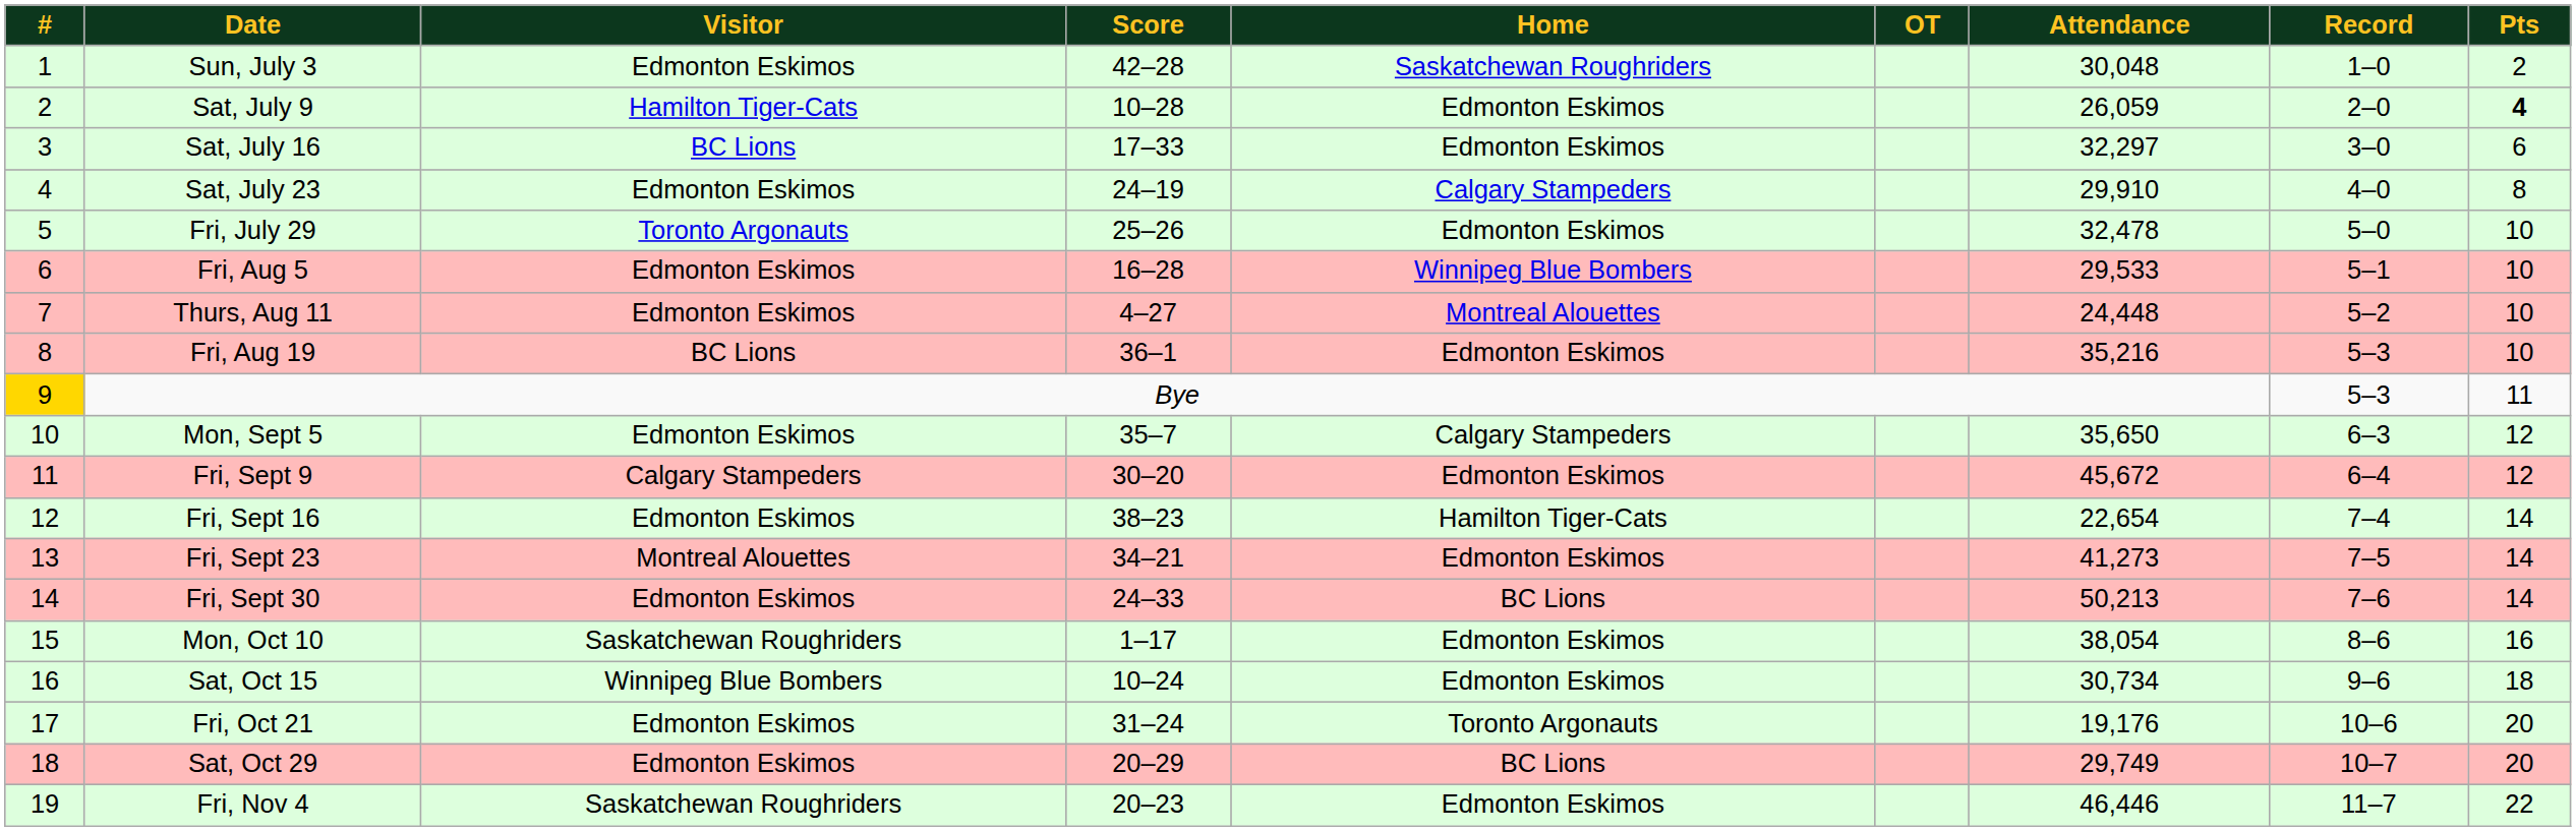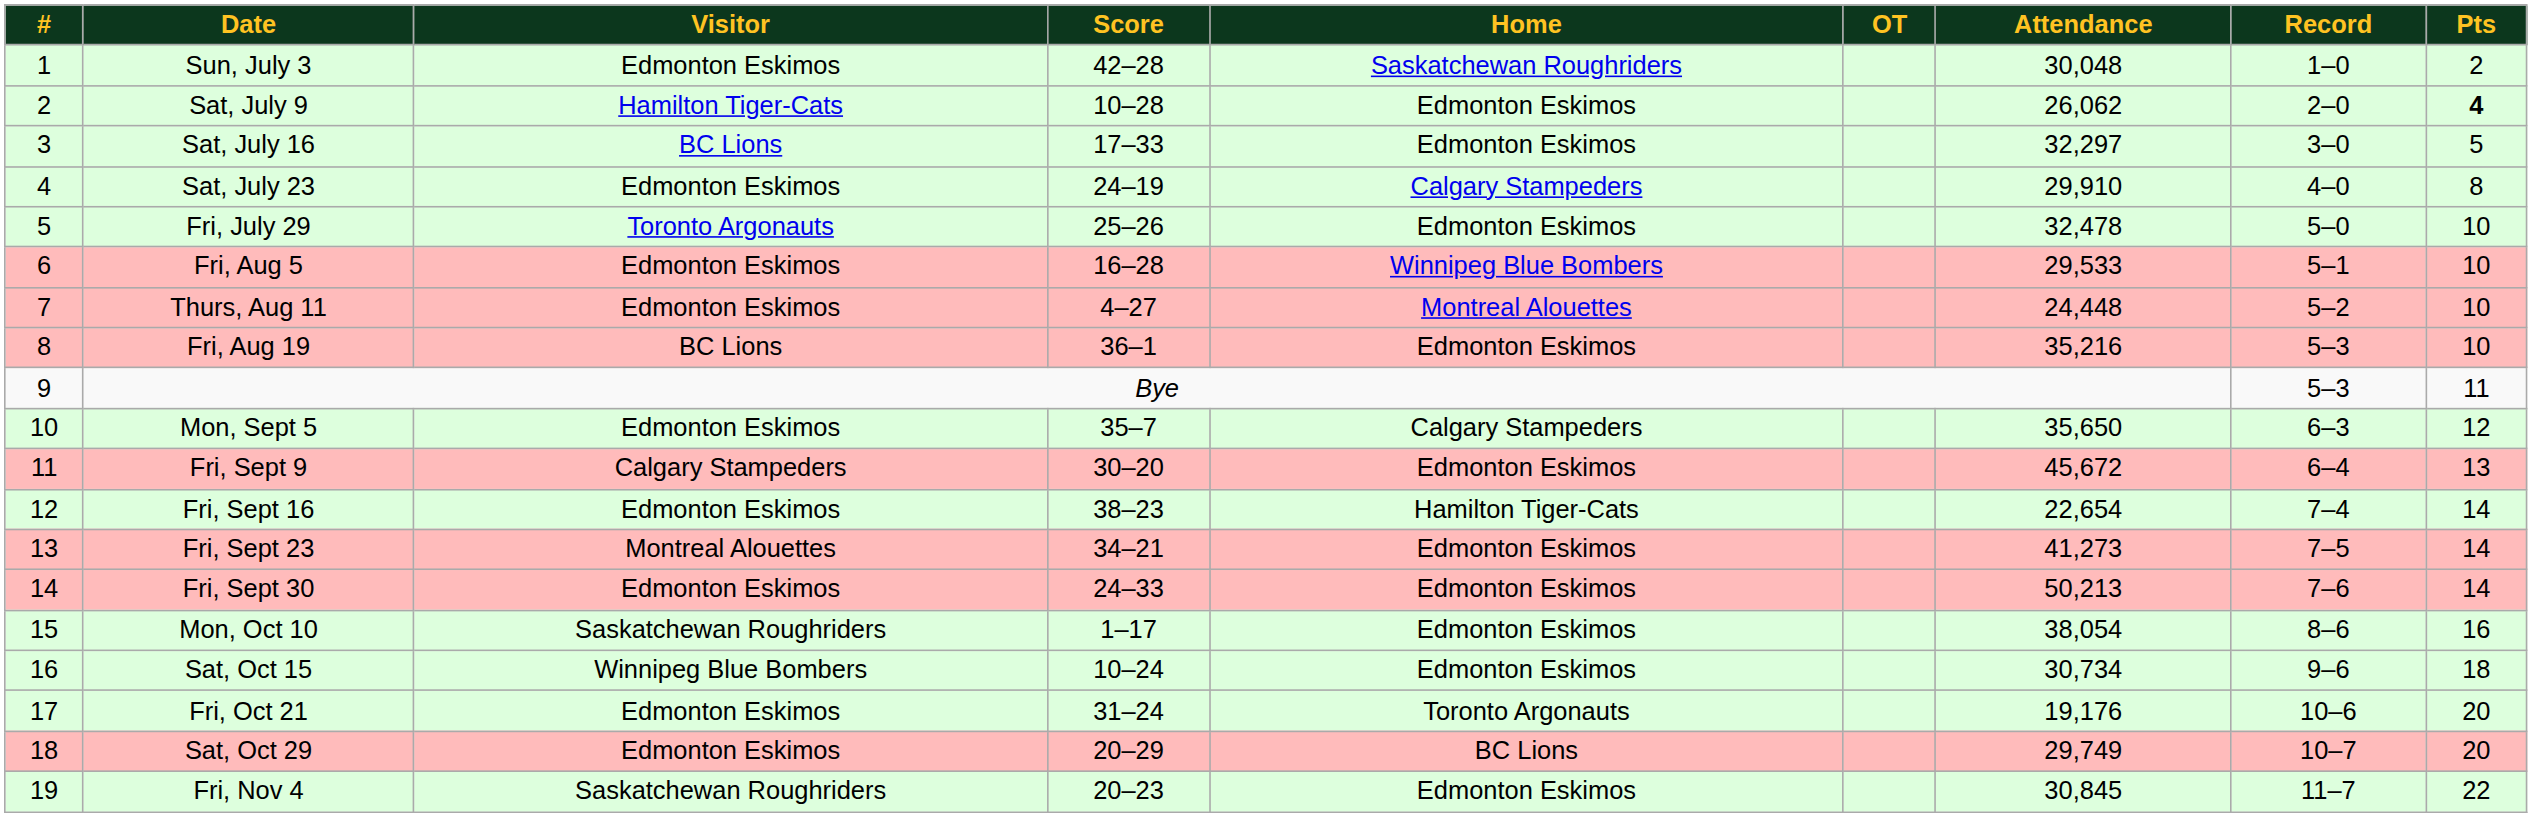Sat, July 9 | Attendance: 26,059 -> 26,062
Sat, July 16 | Pts: 6 -> 5
Bye | #: gold background -> no background
Fri, Sept 9 | Pts: 12 -> 13
Fri, Sept 30 | Home: BC Lions -> Edmonton Eskimos
Fri, Nov 4 | Attendance: 46,446 -> 30,845
